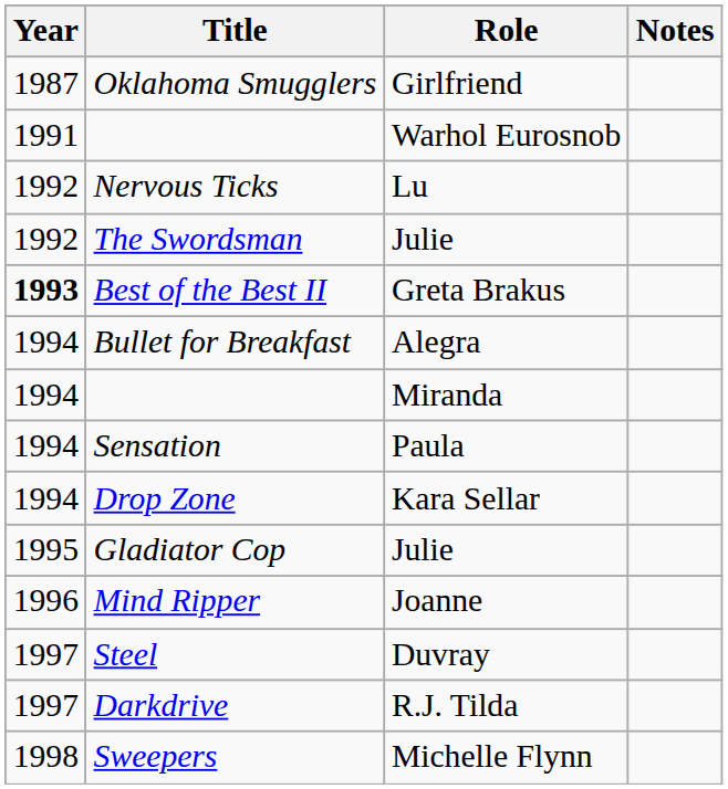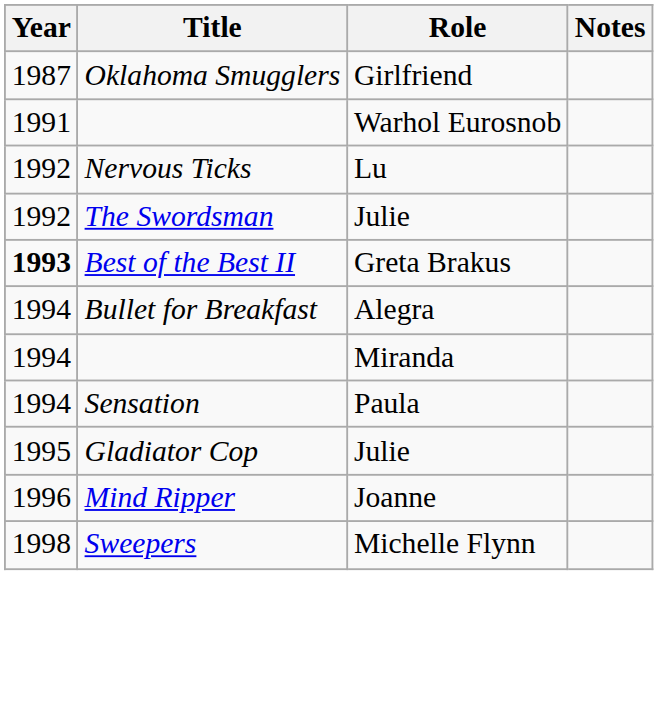- row: 1994 | Drop Zone | Kara Sellar
- row: 1997 | Steel | Duvray
- row: 1997 | Darkdrive | R.J. Tilda
